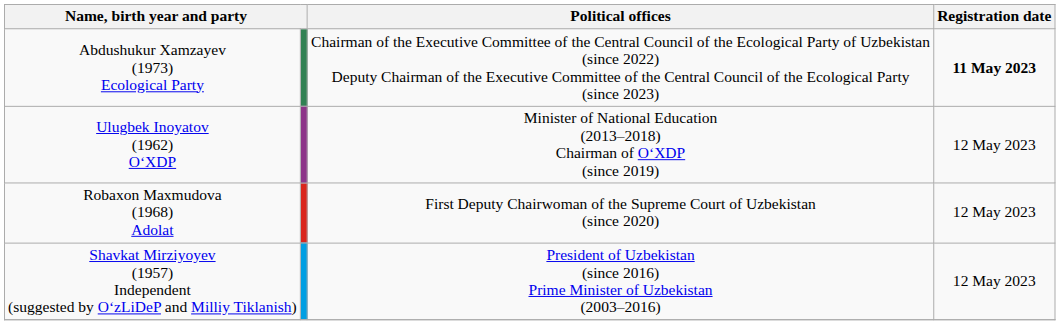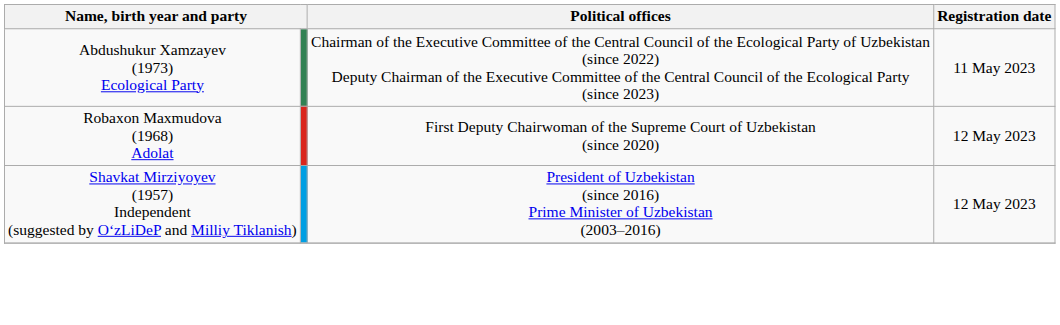Abdushukur Xamzayev (1973) Ecological Party | Registration date: bold -> normal
- row: Ulugbek Inoyatov (1962) O‘XDP | Minister of National Education (2013–2018) Chairman of O‘XDP (since 2019) | 12 May 2023
